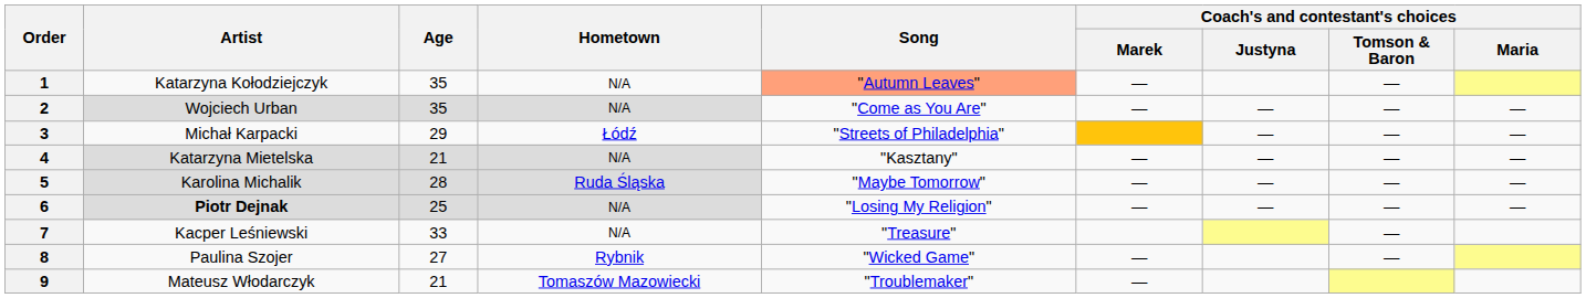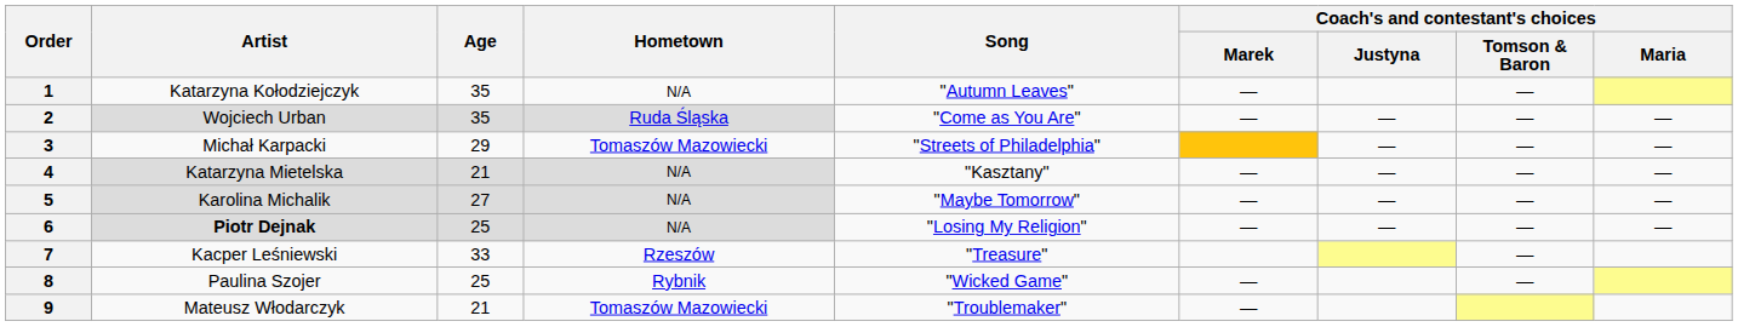1 | Song: lightsalmon background -> no background
2 | Hometown: N/A -> Ruda Śląska
3 | Hometown: Łódź -> Tomaszów Mazowiecki
5 | Age: 28 -> 27
5 | Hometown: Ruda Śląska -> N/A
7 | Hometown: N/A -> Rzeszów
8 | Age: 27 -> 25
